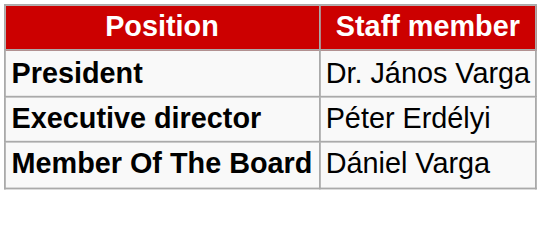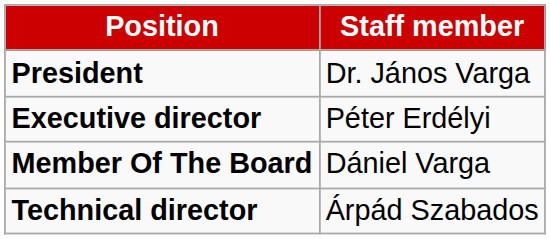+ row: Technical director | Árpád Szabados
